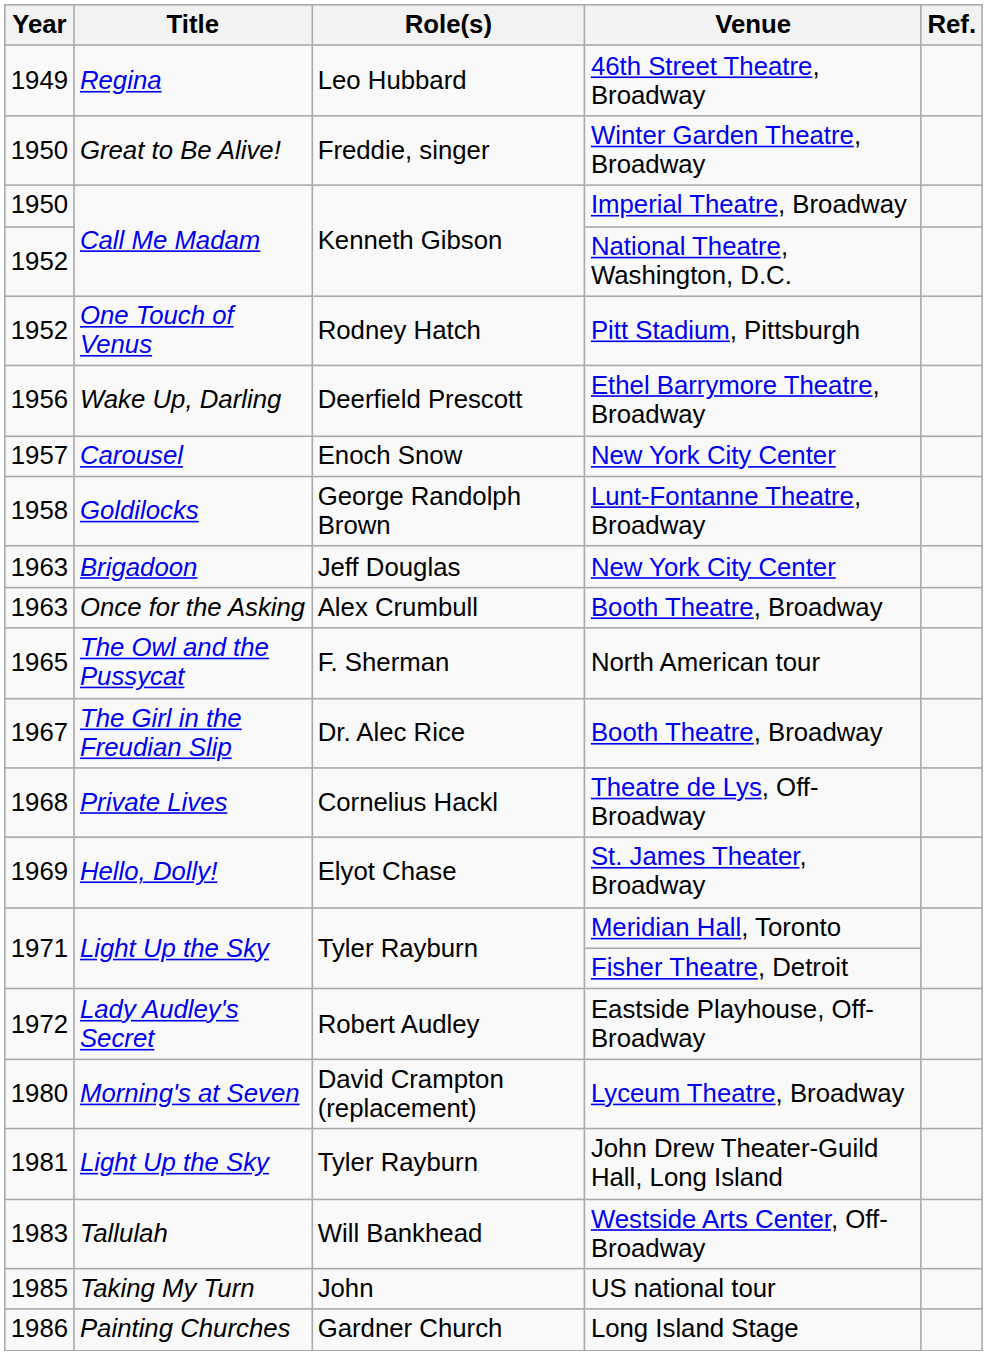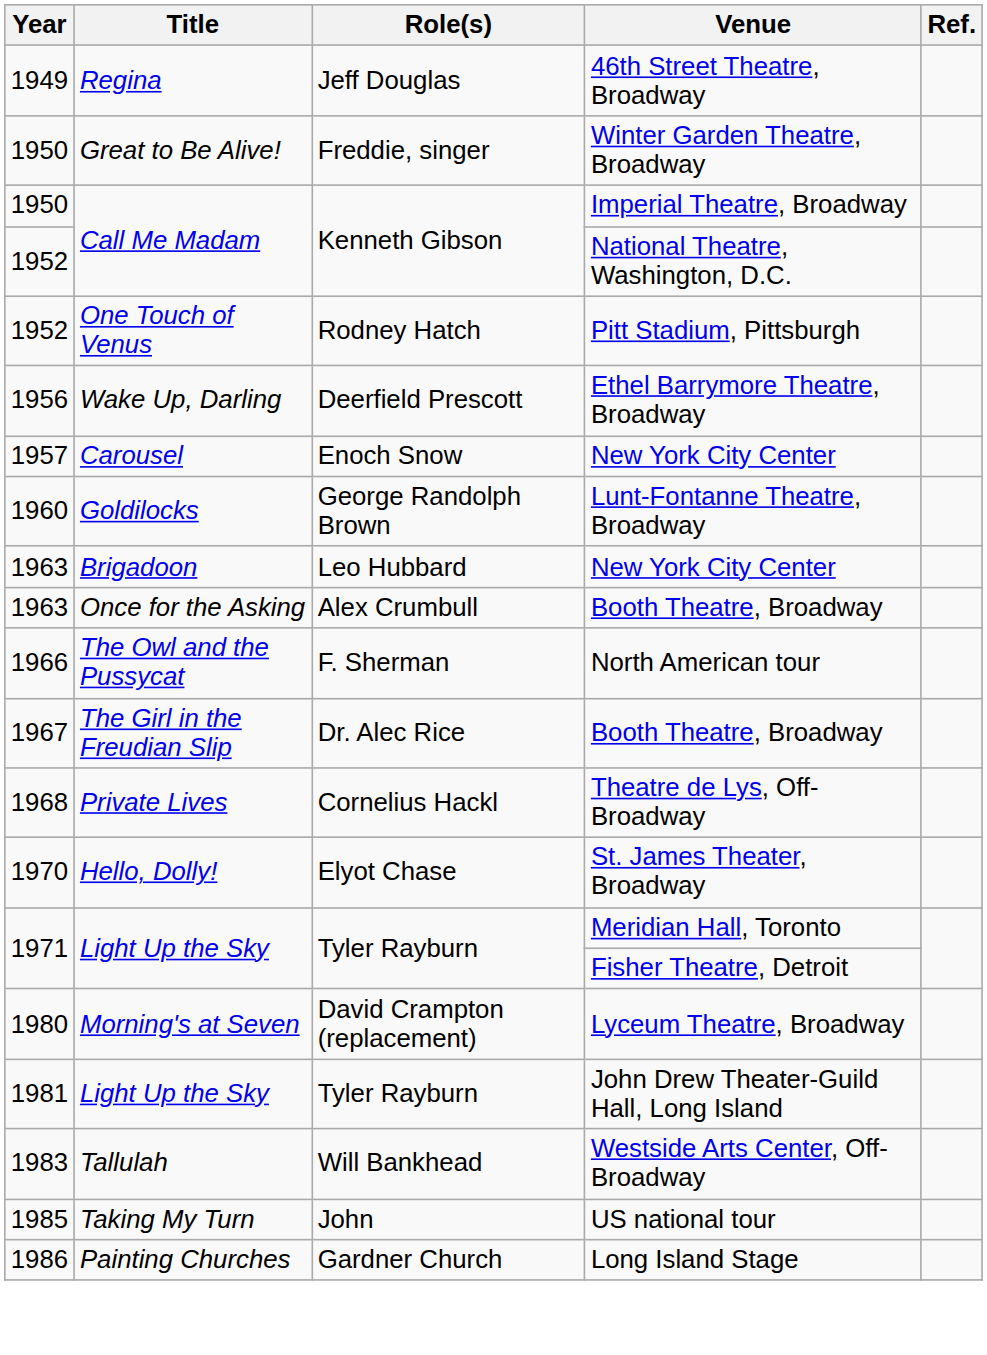46th Street Theatre, Broadway | Role(s): Leo Hubbard -> Jeff Douglas
Lunt-Fontanne Theatre, Broadway | Year: 1958 -> 1960
Brigadoon / New York City Center | Role(s): Jeff Douglas -> Leo Hubbard
North American tour | Year: 1965 -> 1966
St. James Theater, Broadway | Year: 1969 -> 1970
- row: 1972 | Lady Audley's Secret | Robert Audley | Eastside Playhouse, Off-Broadway
